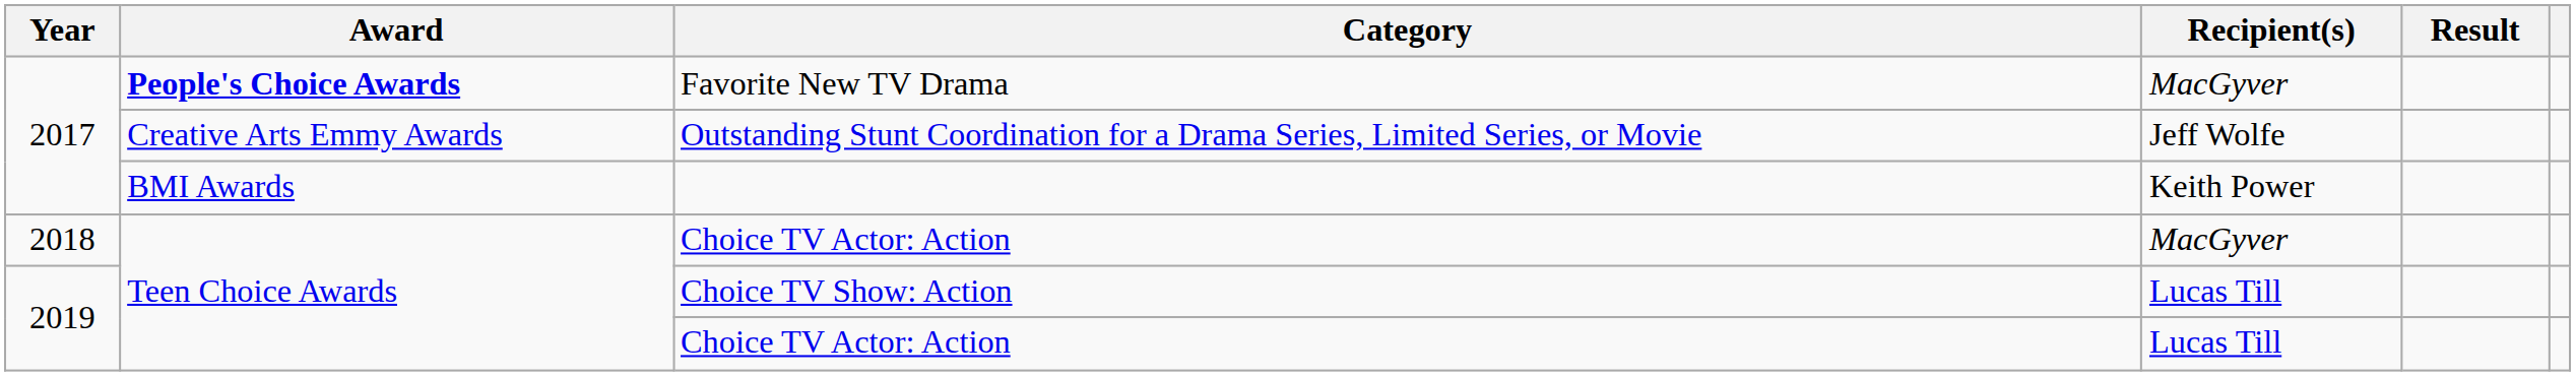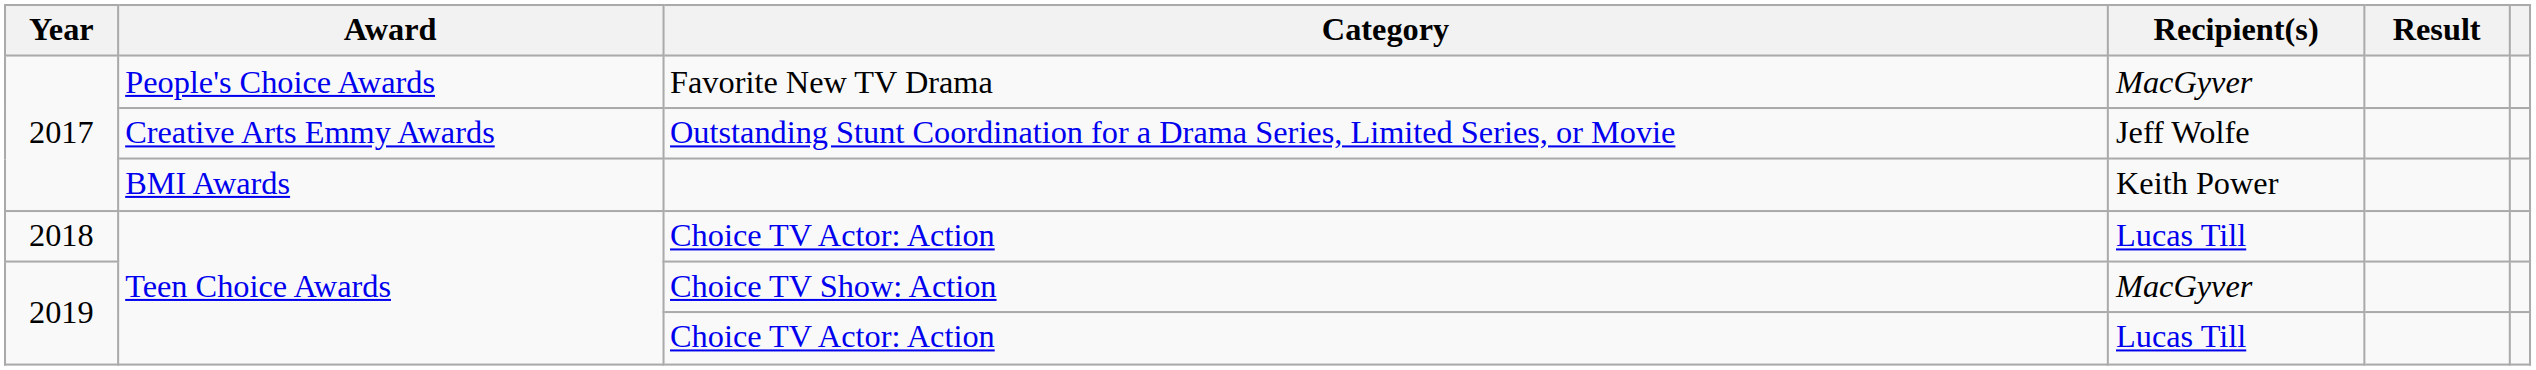Favorite New TV Drama | Award: bold -> normal
2018 / Choice TV Actor: Action | Recipient(s): MacGyver -> Lucas Till
Choice TV Show: Action | Recipient(s): Lucas Till -> MacGyver
